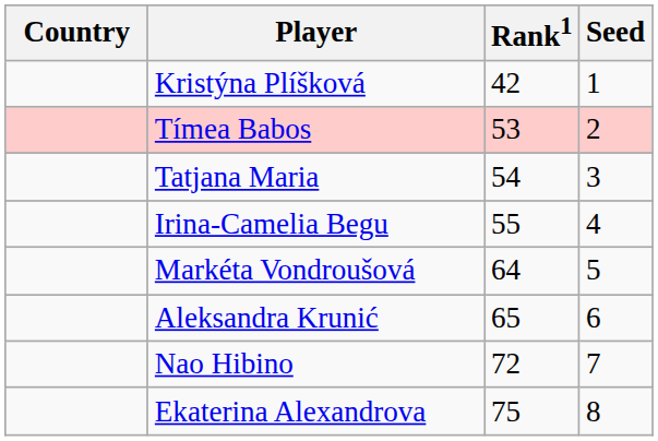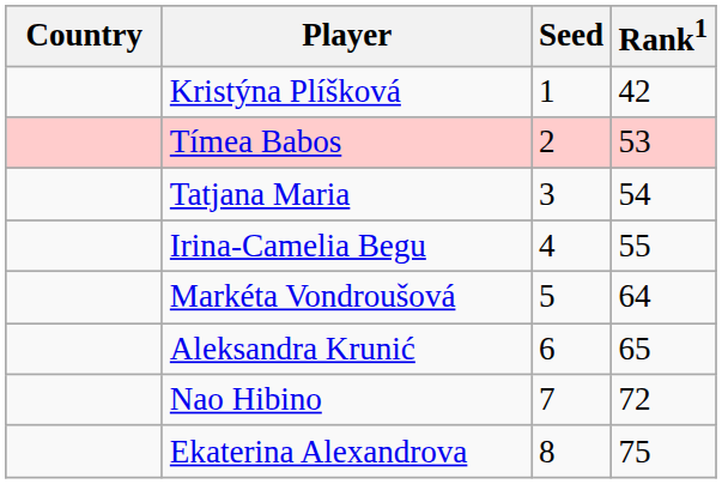columns swapped: Rank1 <-> Seed
